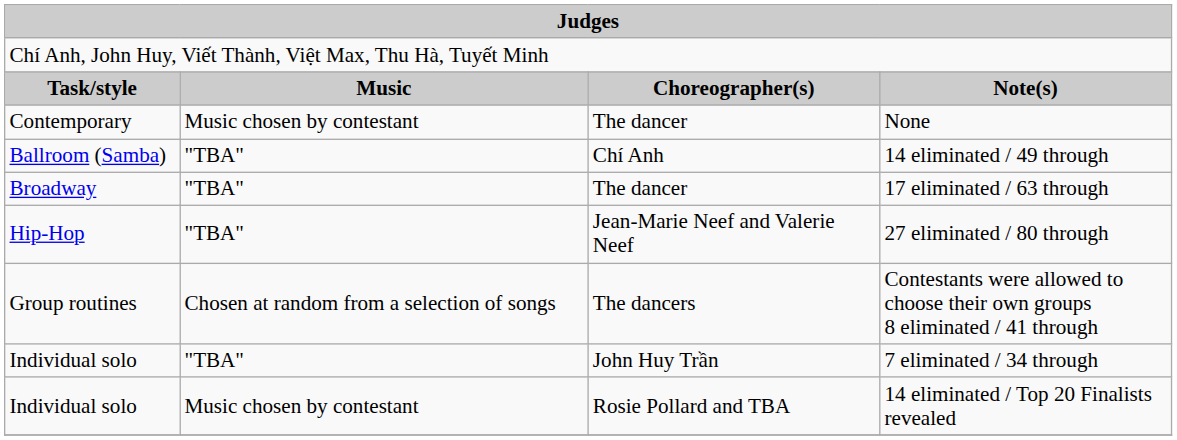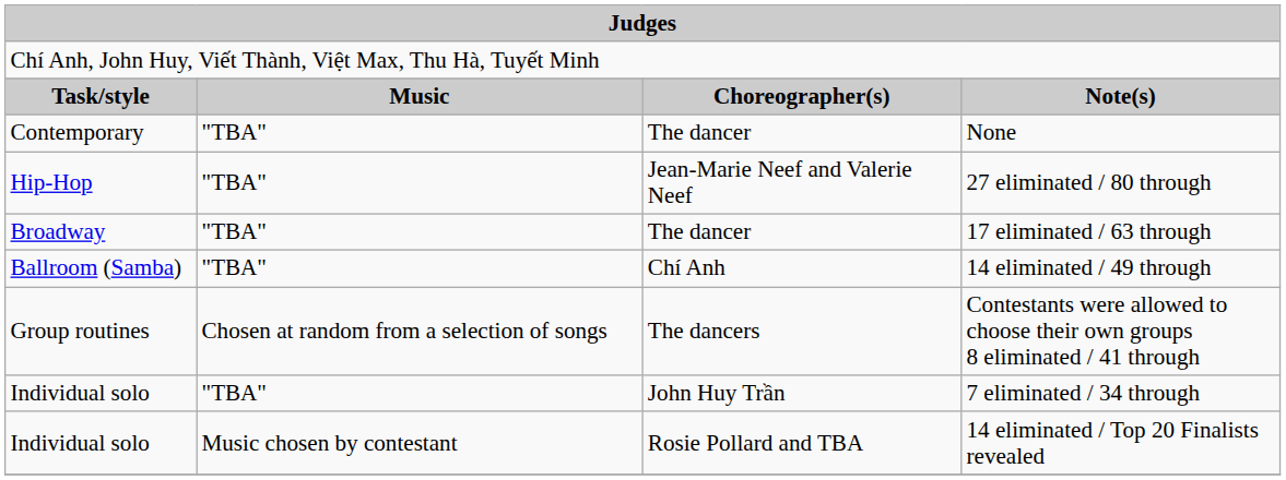None | column 2: Music chosen by contestant -> "TBA"
rows swapped: 27 eliminated / 80 through <-> 14 eliminated / 49 through
